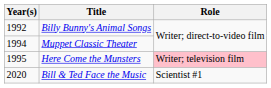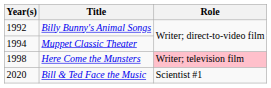Here Come the Munsters | Year(s): 1995 -> 1998
